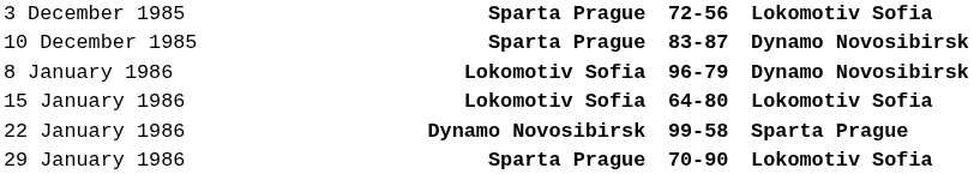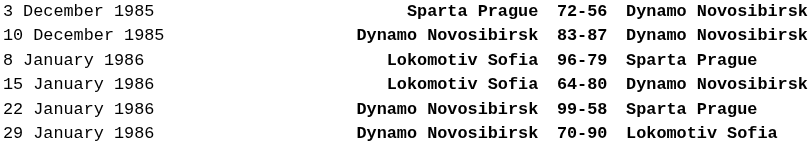3 December 1985 | column 4: Lokomotiv Sofia -> Dynamo Novosibirsk
10 December 1985 | column 2: Sparta Prague -> Dynamo Novosibirsk
8 January 1986 | column 4: Dynamo Novosibirsk -> Sparta Prague
15 January 1986 | column 4: Lokomotiv Sofia -> Dynamo Novosibirsk
29 January 1986 | column 2: Sparta Prague -> Dynamo Novosibirsk
